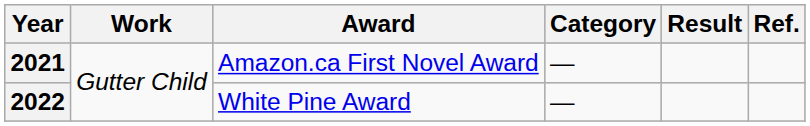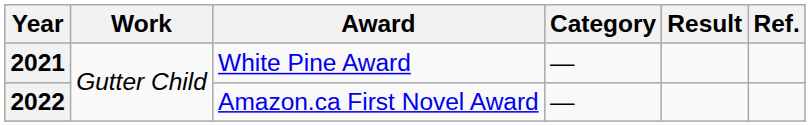2021 | Award: Amazon.ca First Novel Award -> White Pine Award
2022 | Award: White Pine Award -> Amazon.ca First Novel Award
